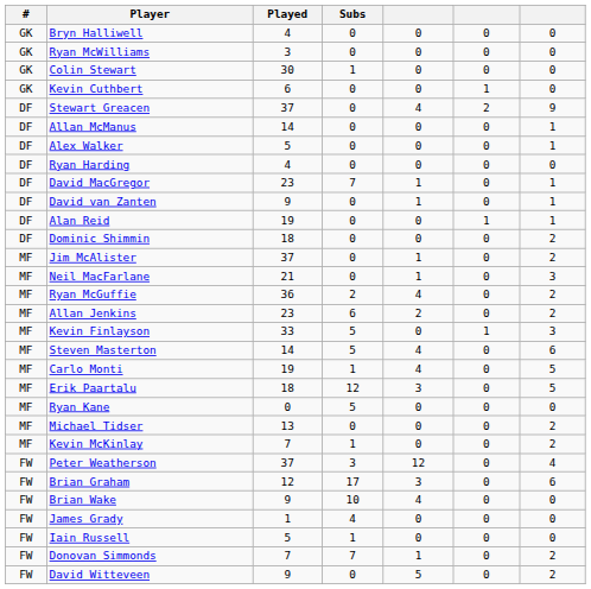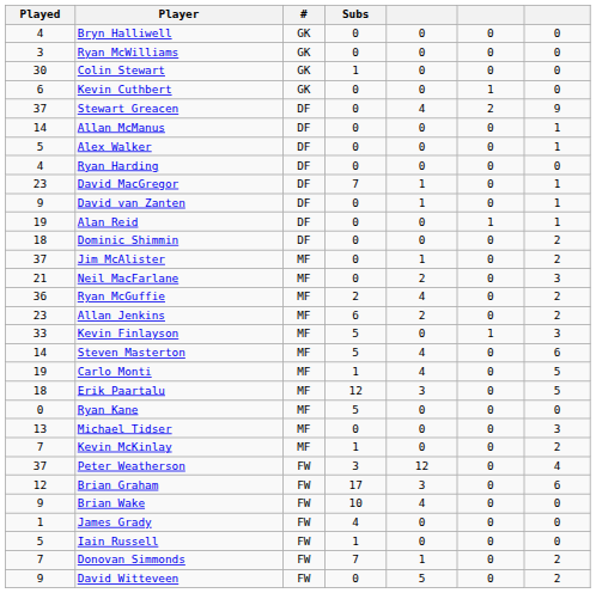columns swapped: # <-> Played
Neil MacFarlane | column 5: 1 -> 2
Michael Tidser | column 7: 2 -> 3
